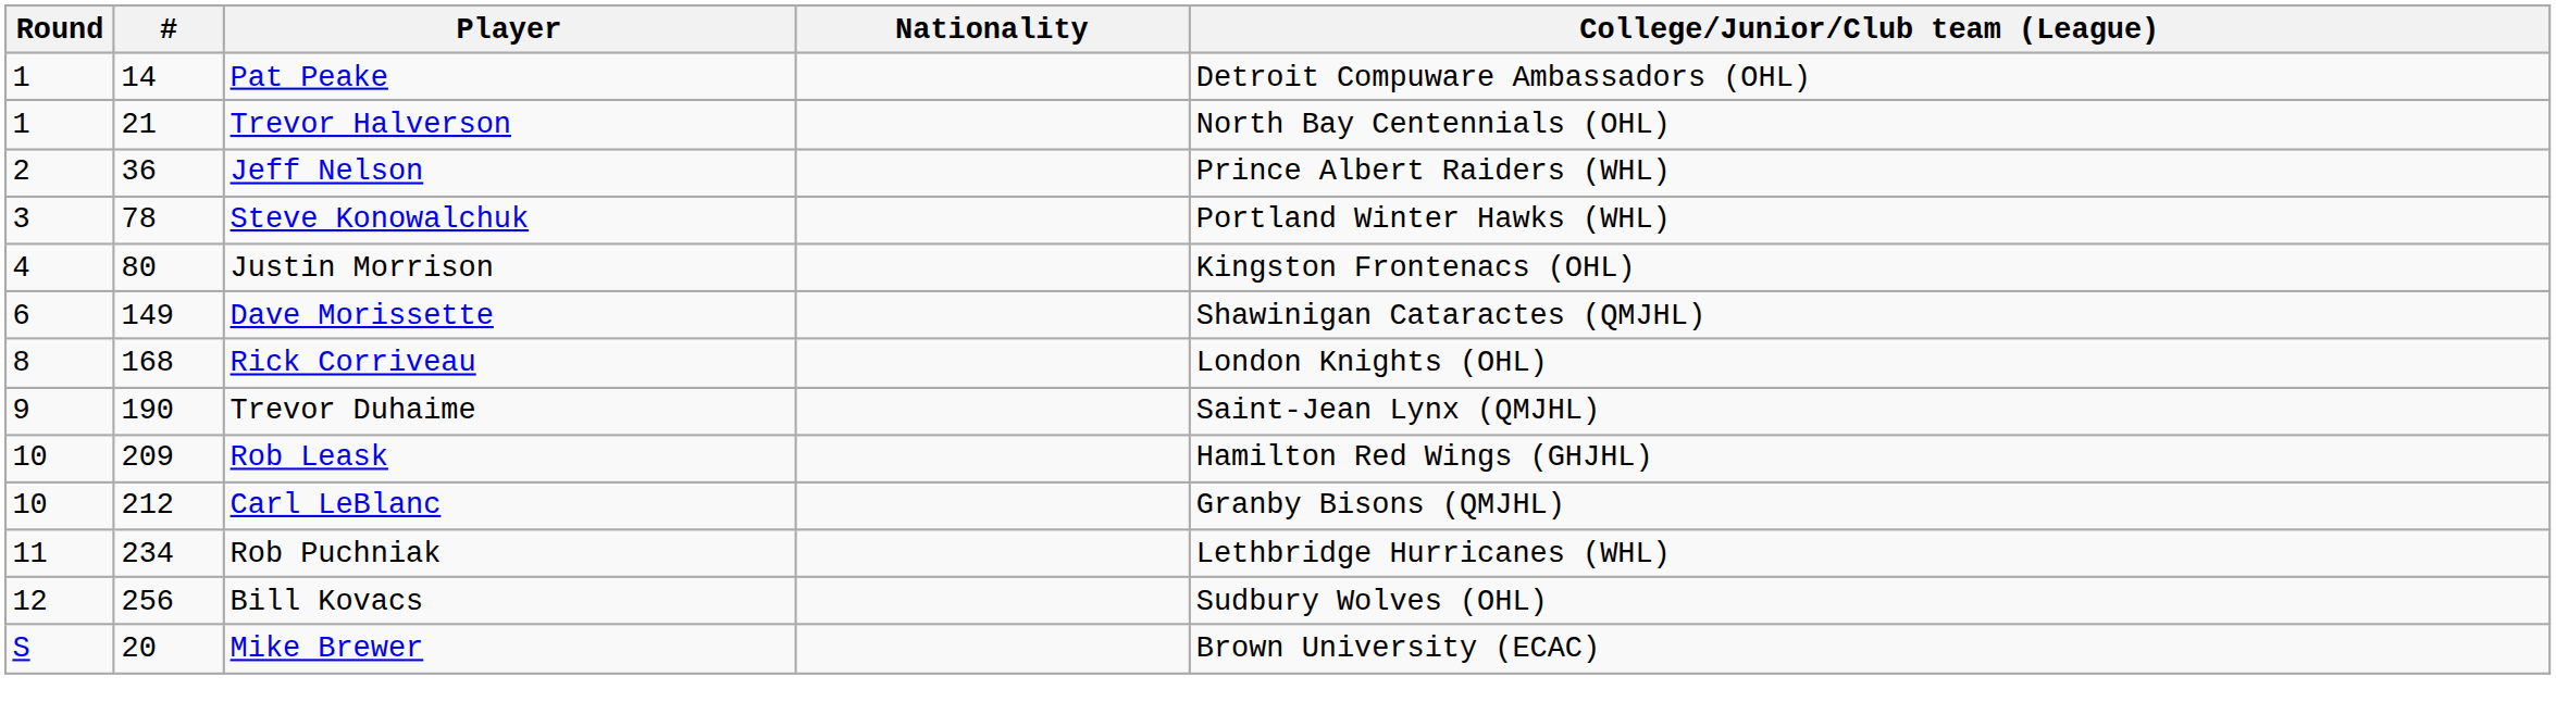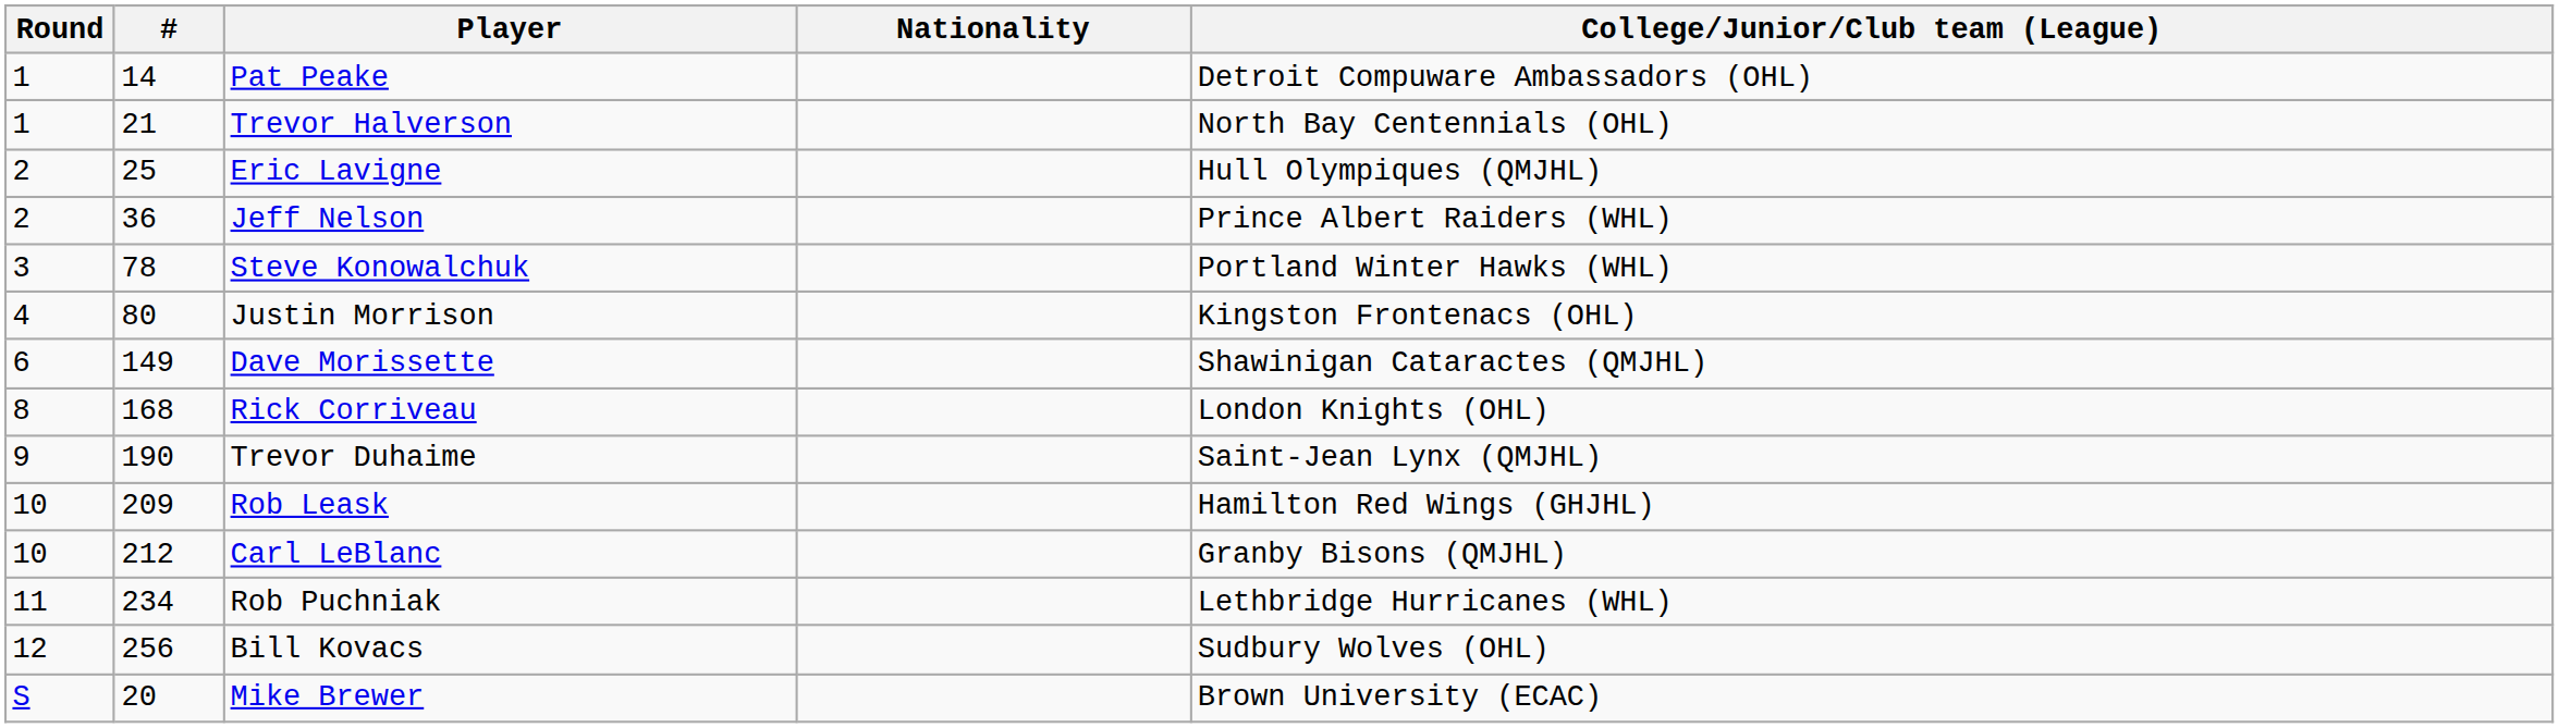+ row: 2 | 25 | Eric Lavigne | Hull Olympiques (QMJHL)
